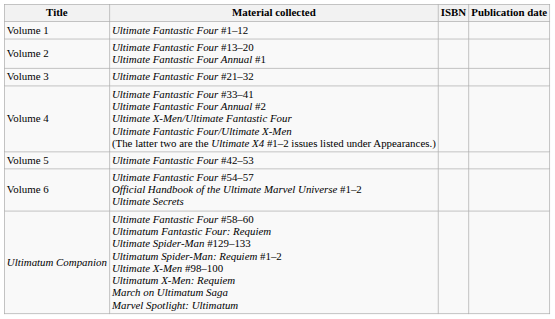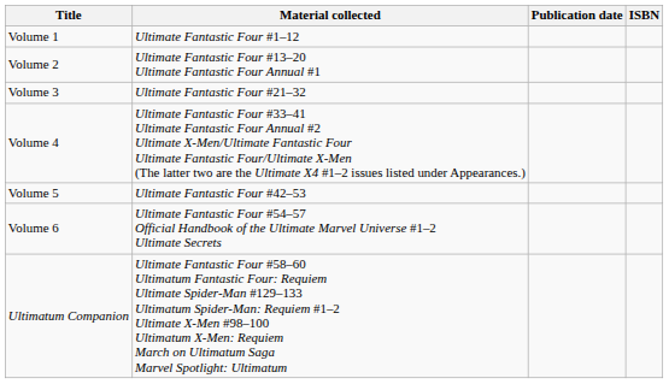columns swapped: Publication date <-> ISBN
